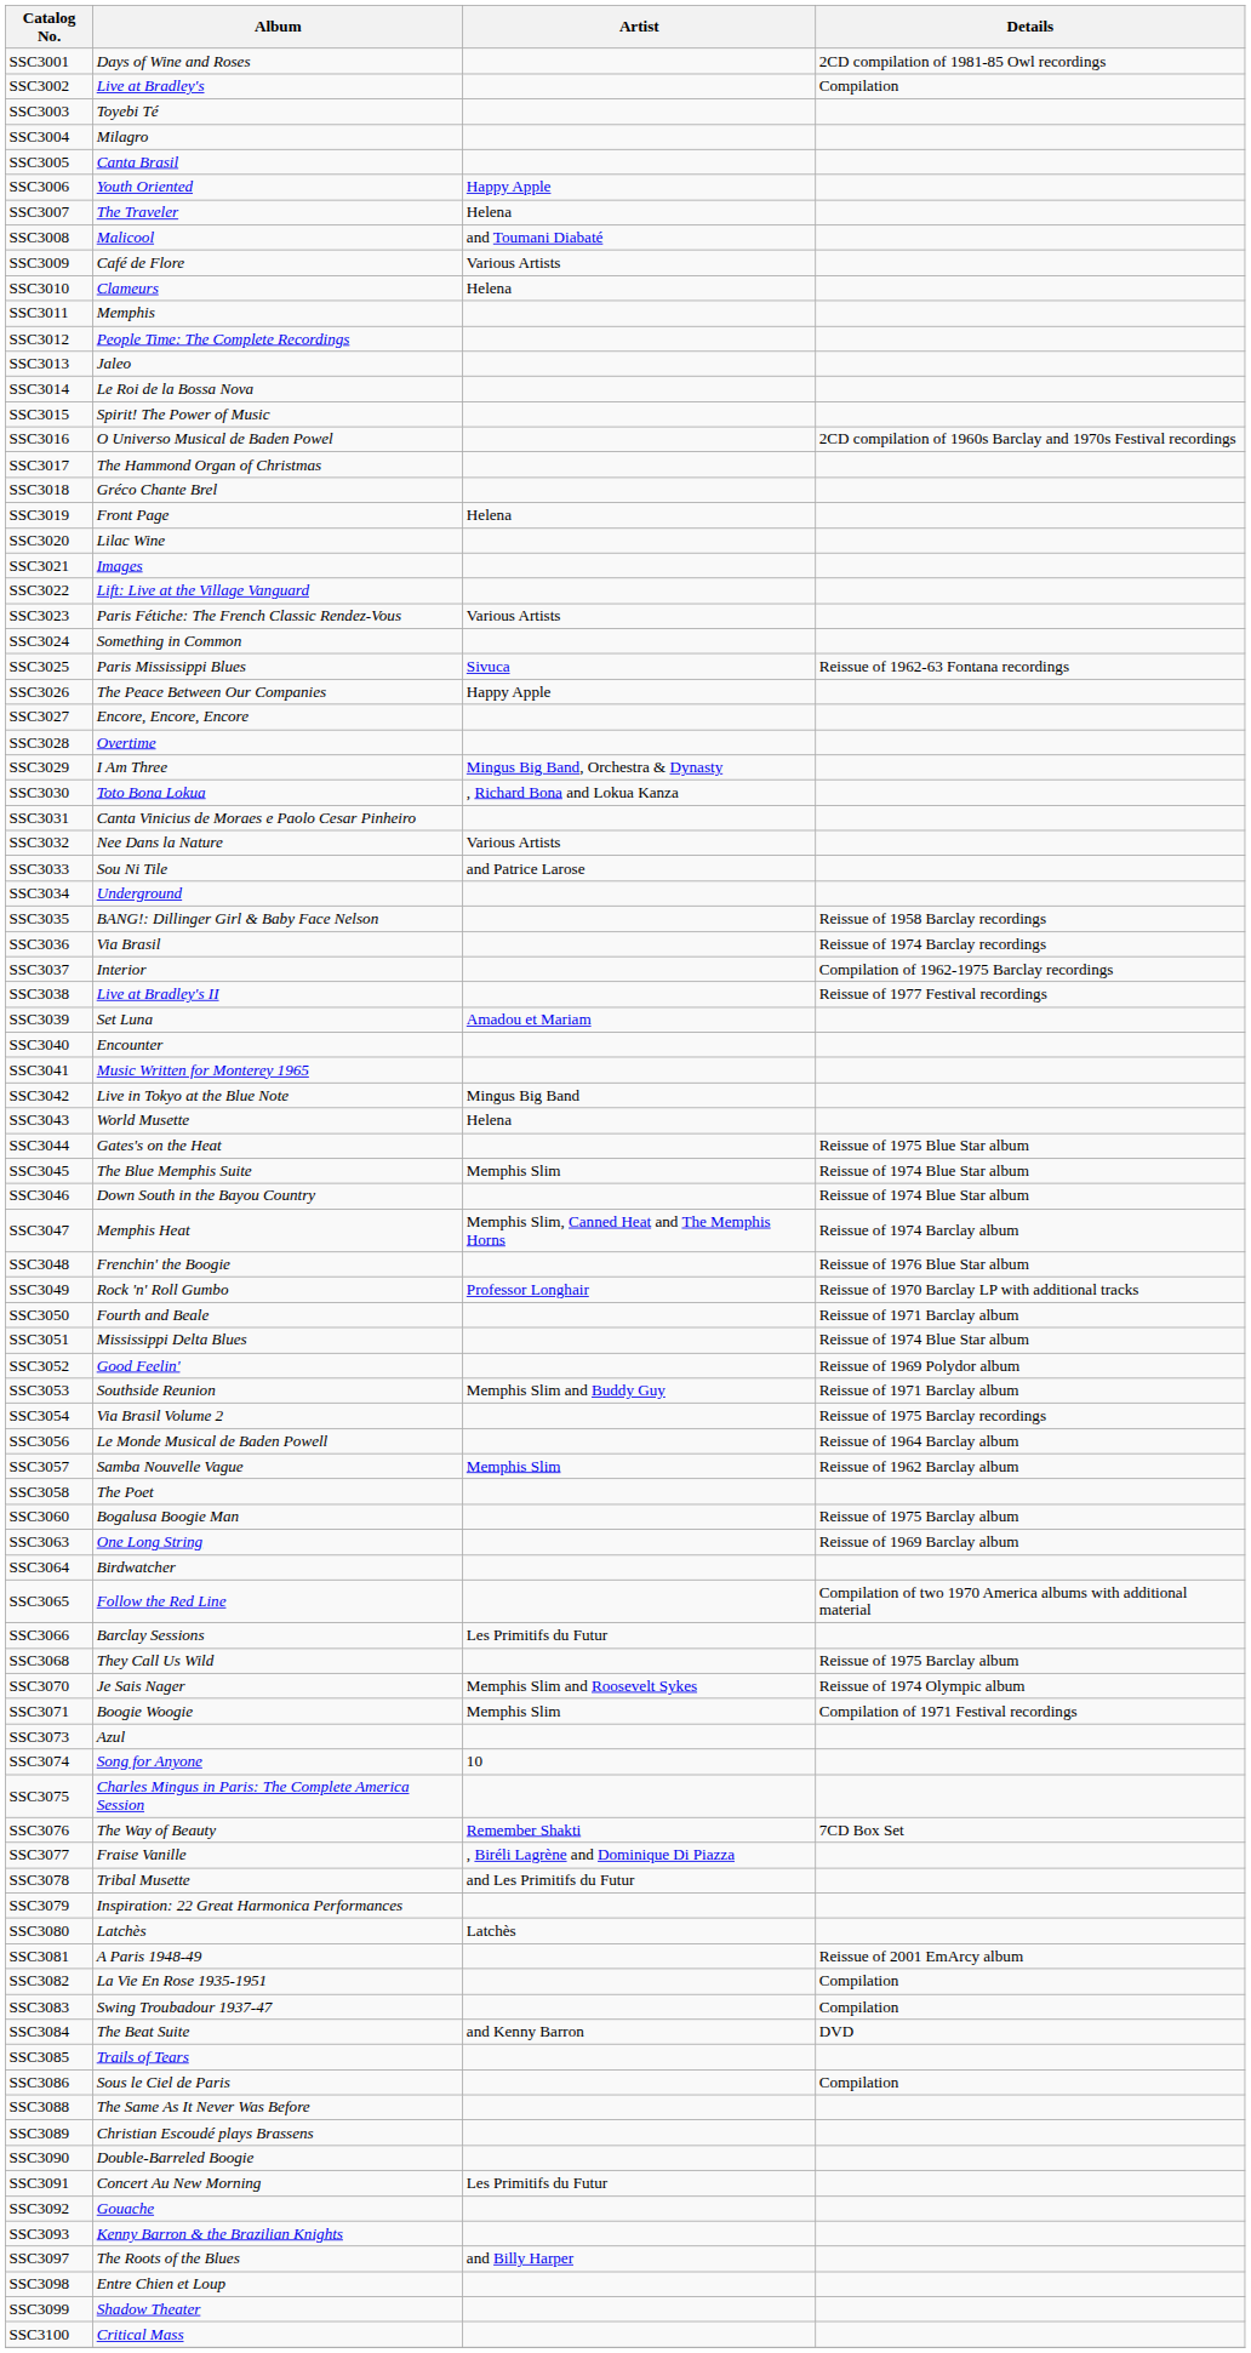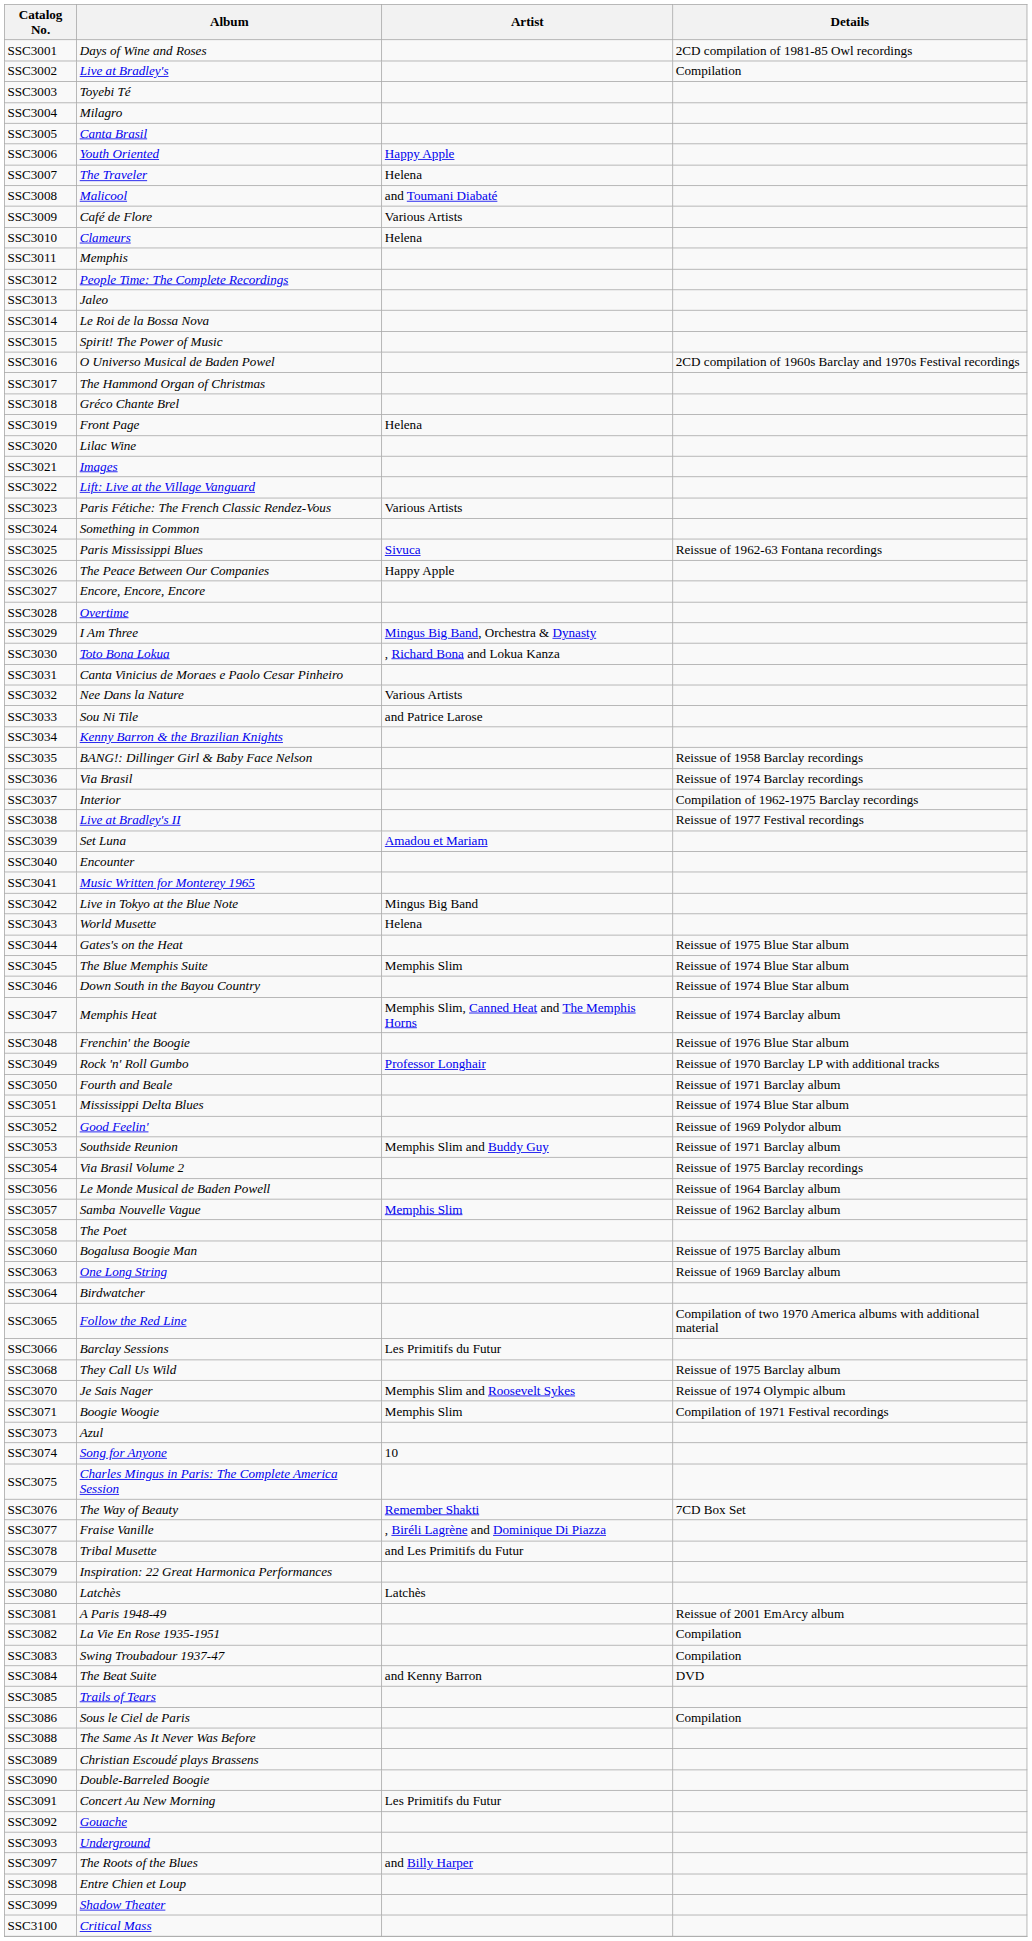SSC3034 | Album: Underground -> Kenny Barron & the Brazilian Knights
SSC3093 | Album: Kenny Barron & the Brazilian Knights -> Underground
